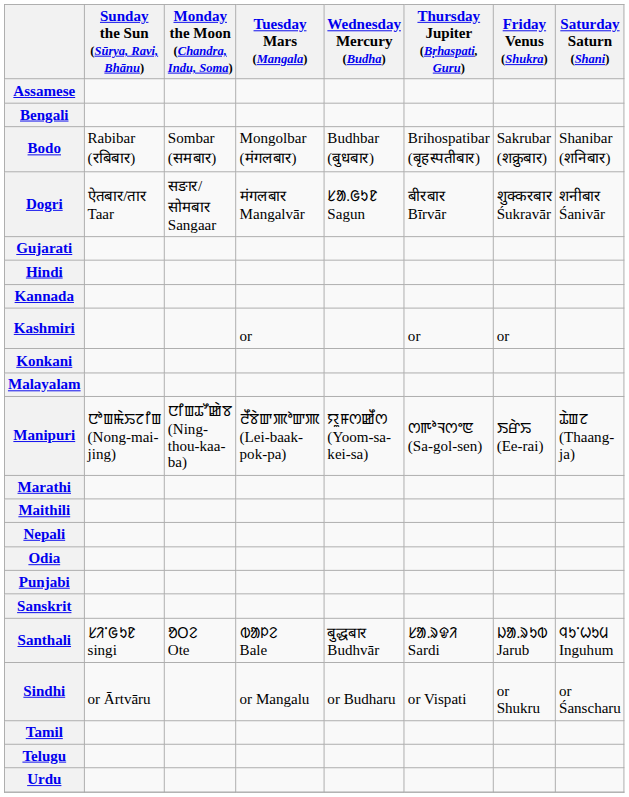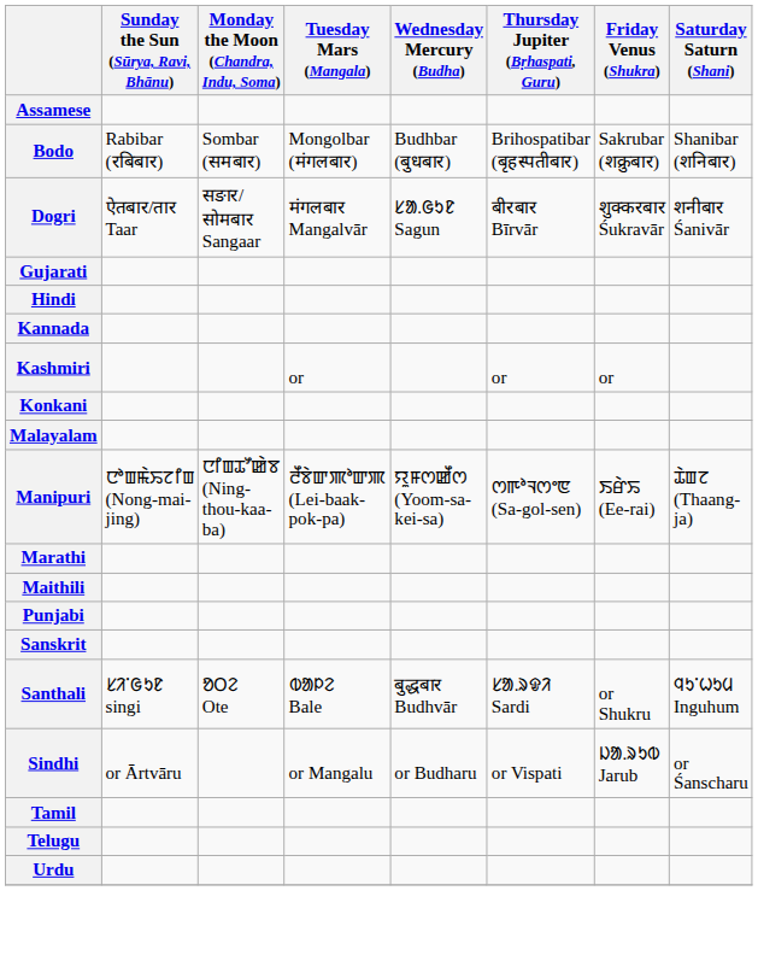- row: Bengali
- row: Nepali
- row: Odia
Santhali | Friday Venus (Shukra): ᱡᱟ.ᱨᱩᱵ Jarub -> or Shukru
Sindhi | Friday Venus (Shukra): or Shukru -> ᱡᱟ.ᱨᱩᱵ Jarub
